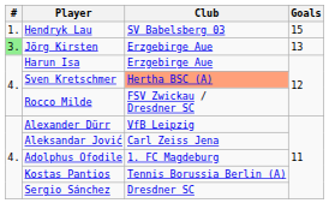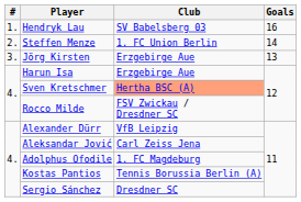Hendryk Lau | Goals: 15 -> 16
+ row: 2. | Steffen Menze | 1. FC Union Berlin | 14
Jörg Kirsten | #: lightgreen background -> no background
